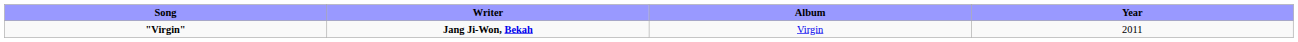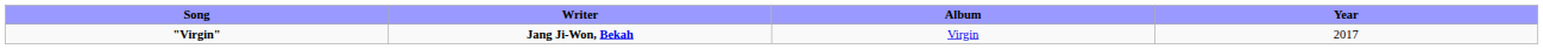"Virgin" | Year: 2011 -> 2017
